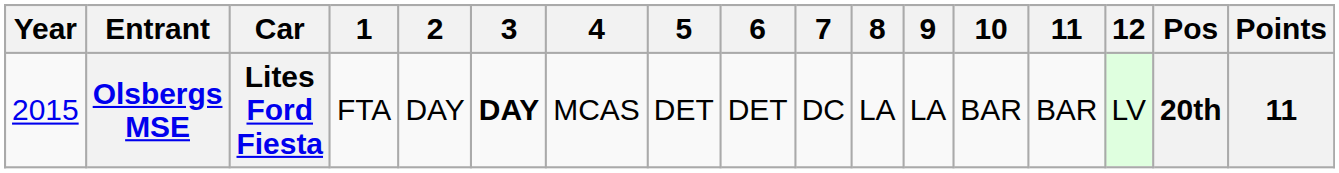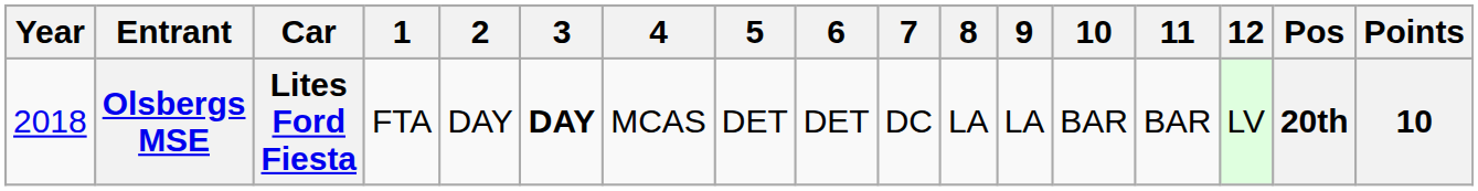Olsbergs MSE | Year: 2015 -> 2018
Olsbergs MSE | Points: 11 -> 10
